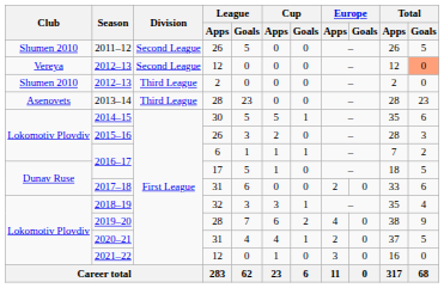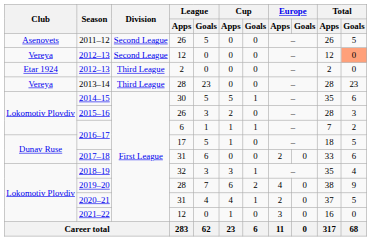2011–12 | Club: Shumen 2010 -> Asenovets
2012–13 / 2 | Club: Shumen 2010 -> Etar 1924
2013–14 | Club: Asenovets -> Vereya
